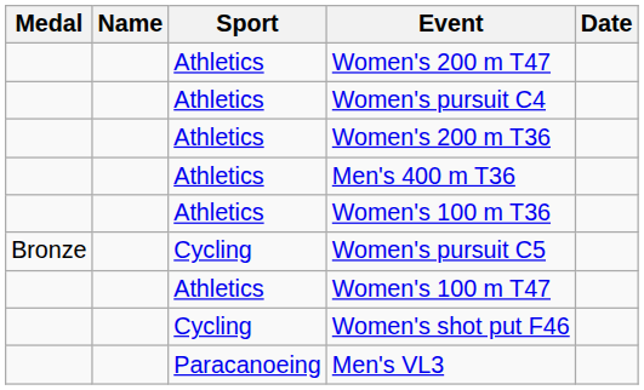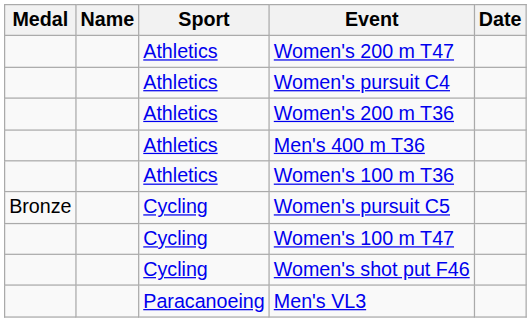Women's 100 m T47 | Sport: Athletics -> Cycling
